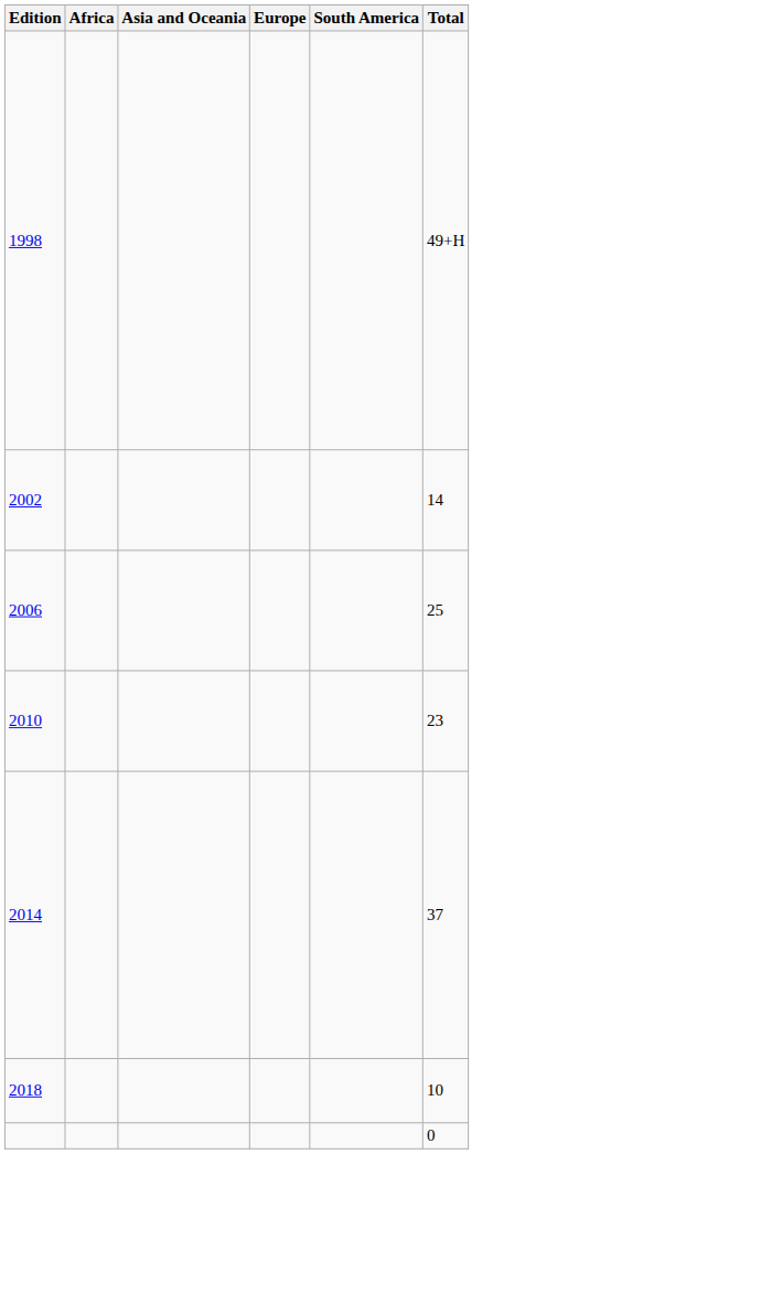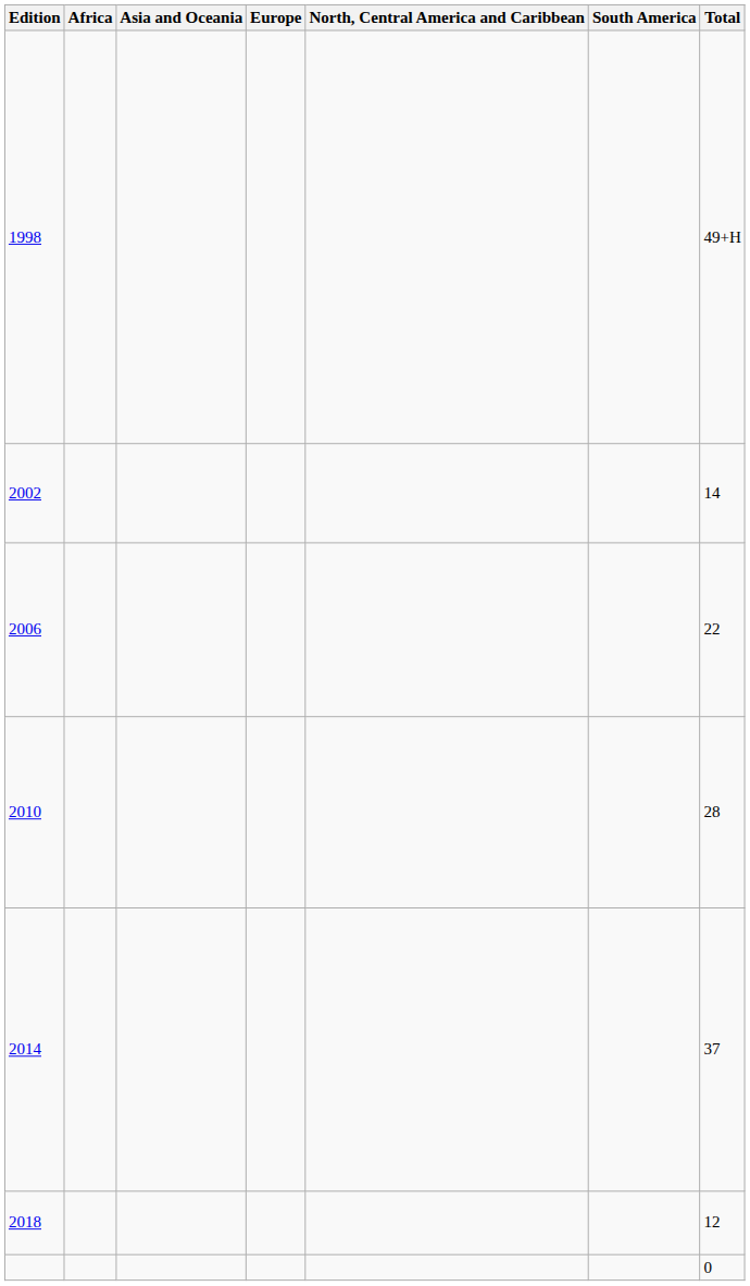+ column: North, Central America and Caribbean
2006 | Total: 25 -> 22
2010 | Total: 23 -> 28
2018 | Total: 10 -> 12
